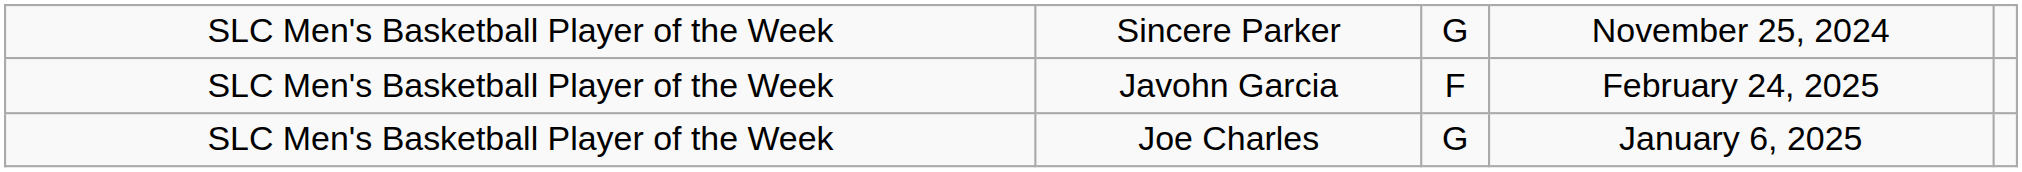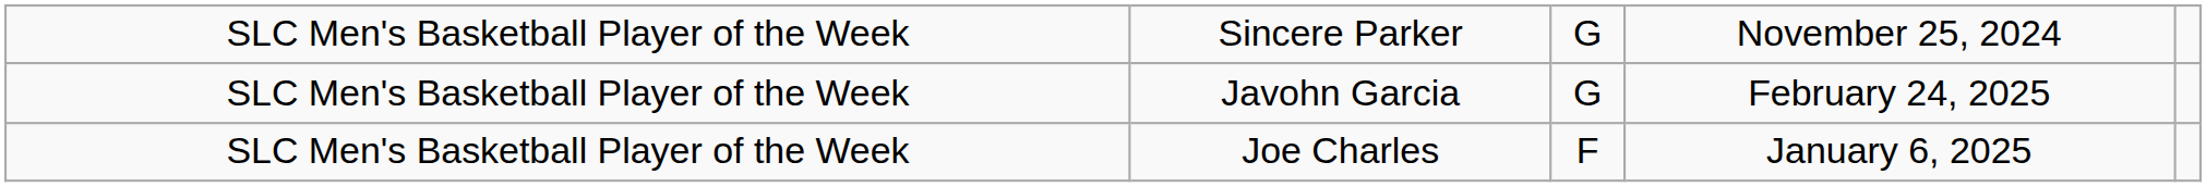Javohn Garcia | column 3: F -> G
Joe Charles | column 3: G -> F
